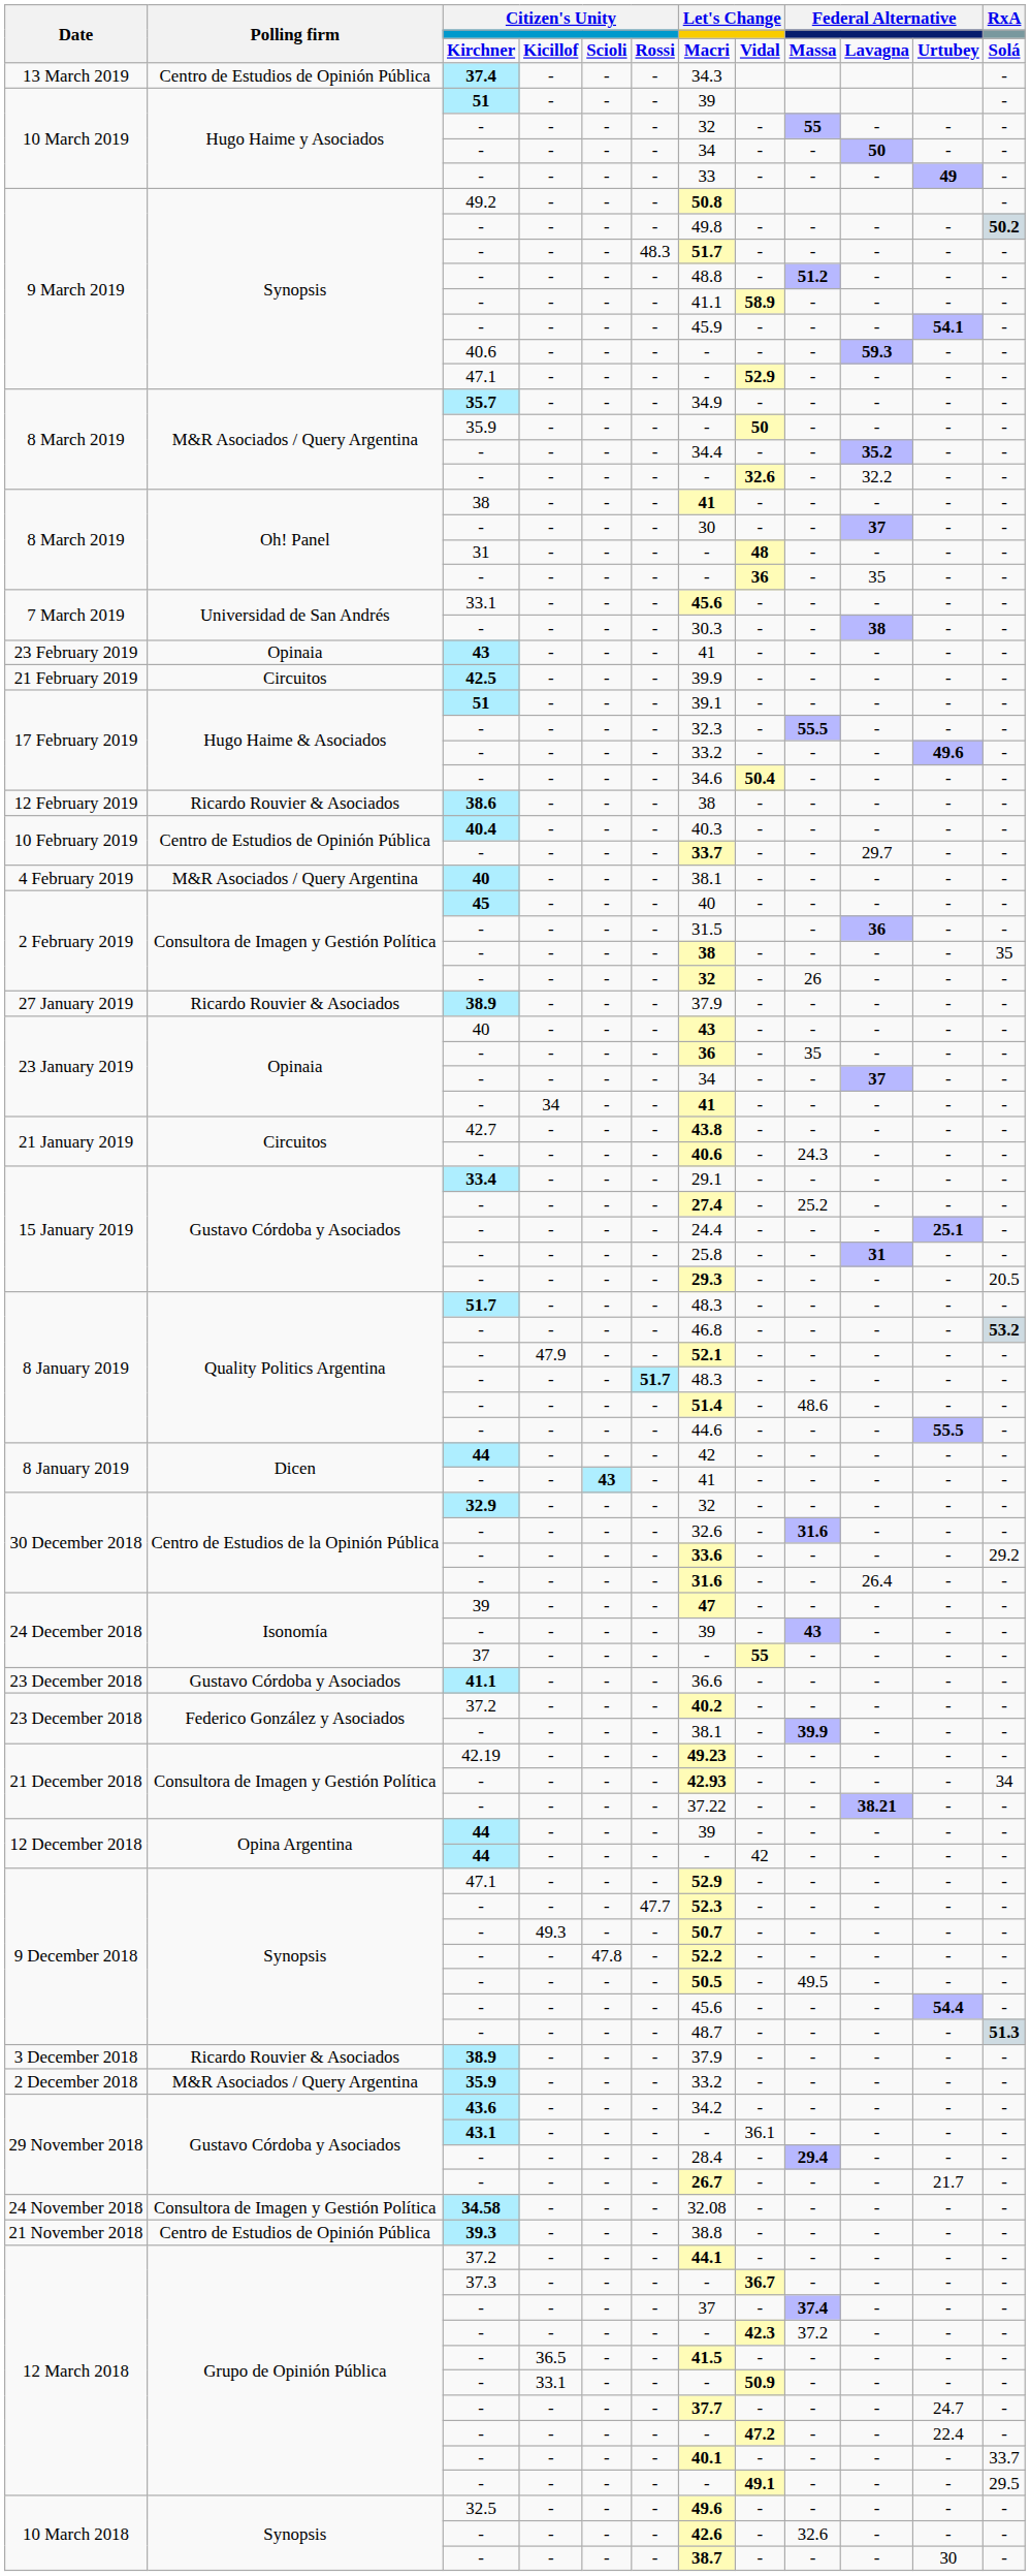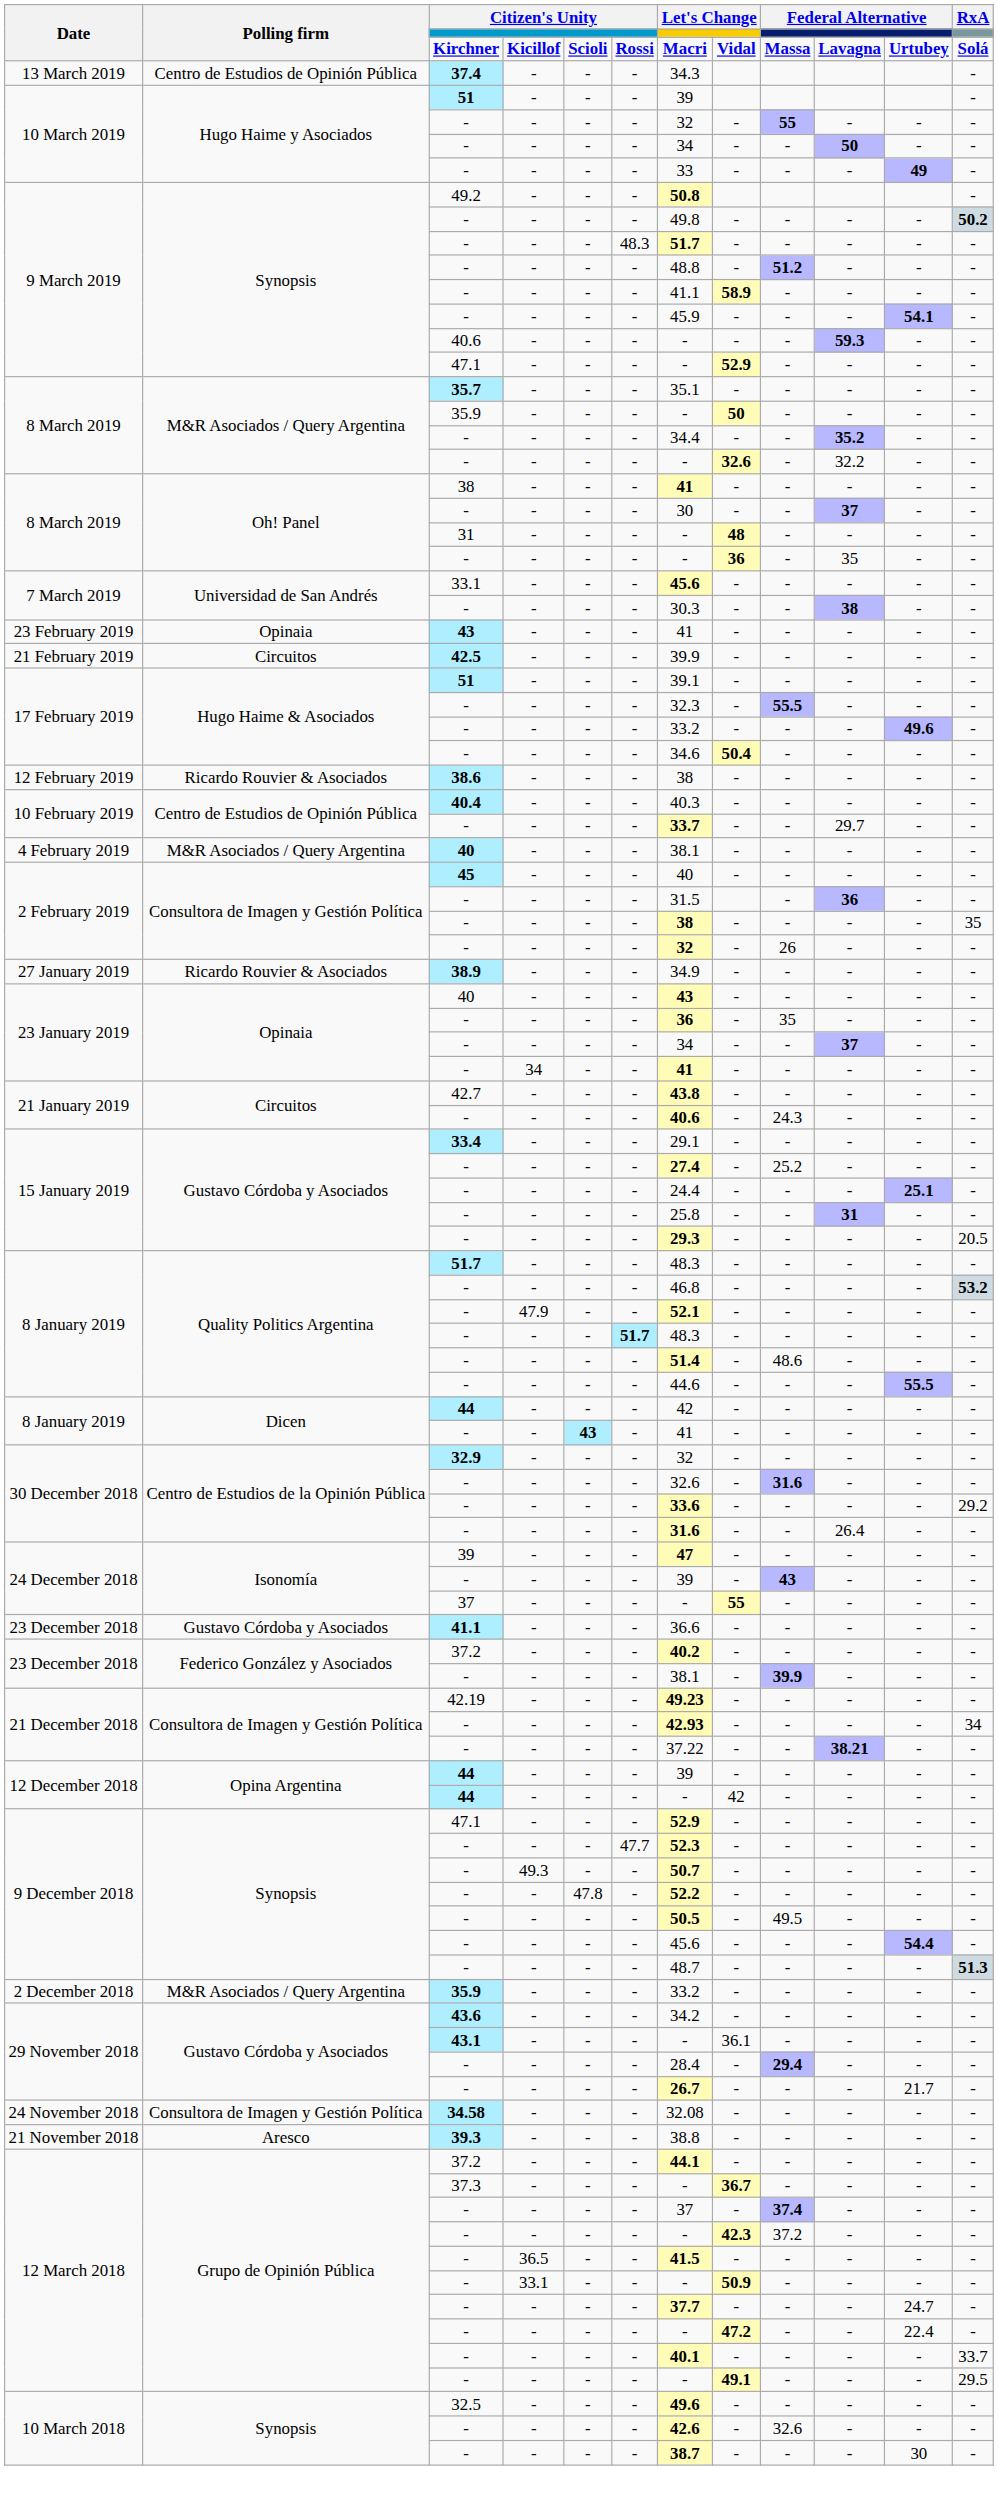35.7 | column 7: 34.9 -> 35.1
27 January 2019 / 38.9 | column 7: 37.9 -> 34.9
- row: 3 December 2018 | Ricardo Rouvier & Asociados | 38.9 | - | - | - | 37.9 | - | - | - | - | -
39.3 | Polling firm: Centro de Estudios de Opinión Pública -> Aresco
